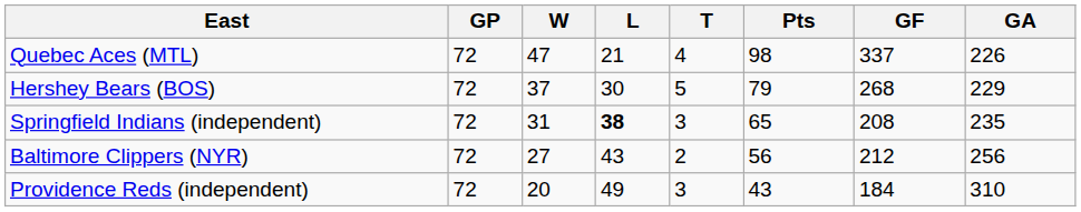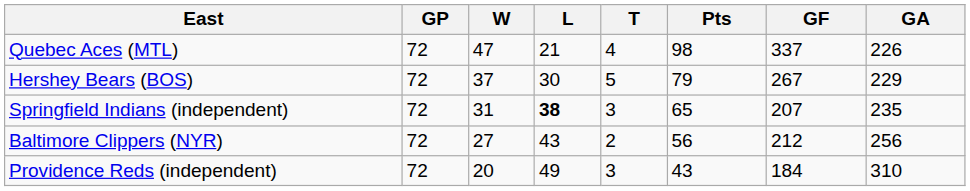Hershey Bears (BOS) | GF: 268 -> 267
Springfield Indians (independent) | GF: 208 -> 207
